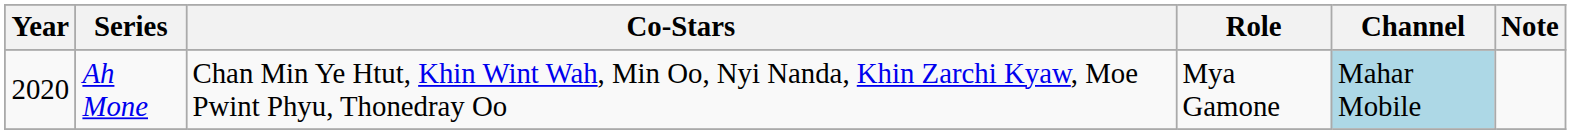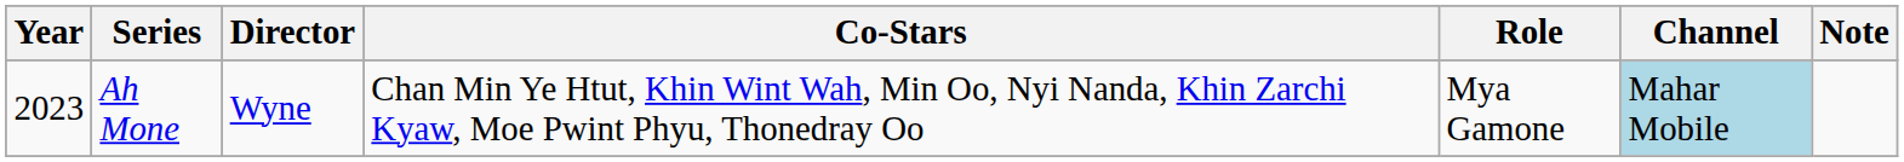+ column: Director | Wyne
Ah Mone | Year: 2020 -> 2023
